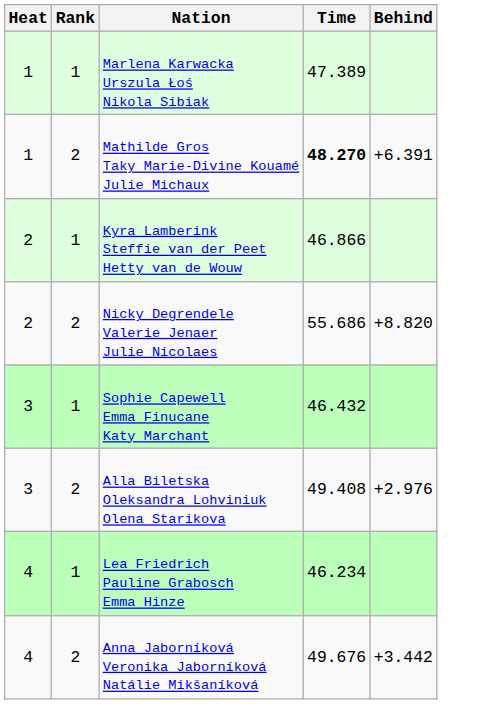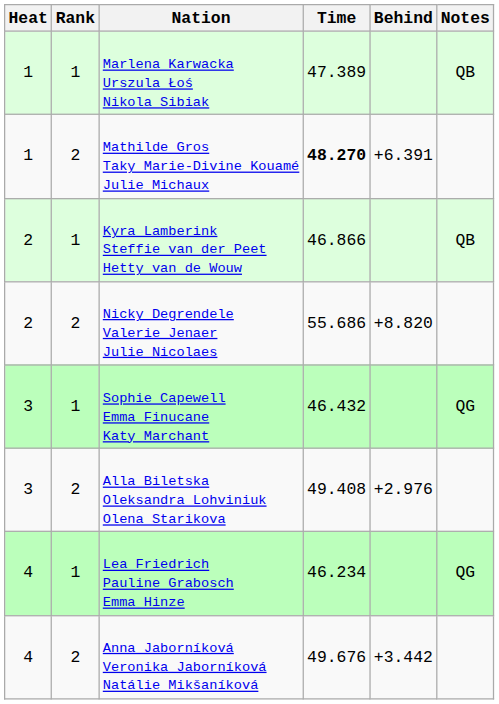+ column: Notes | QB | QB | QG | QG
